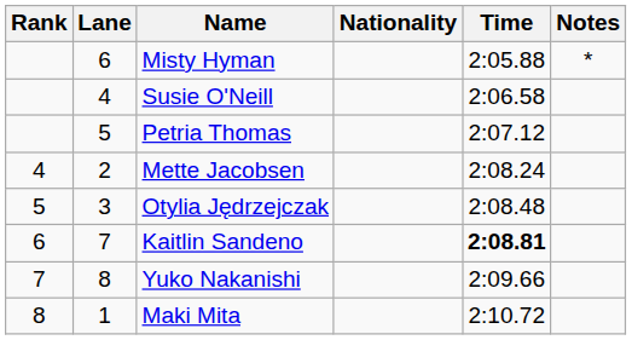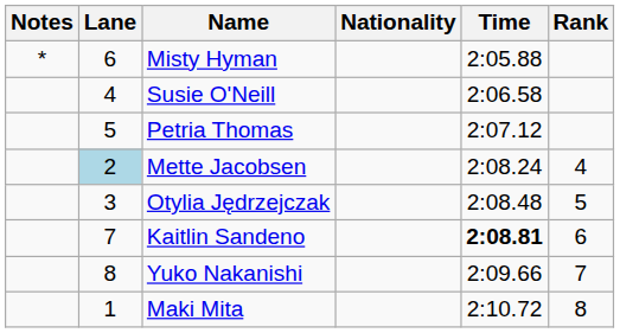columns swapped: Rank <-> Notes
Mette Jacobsen | Lane: no background -> lightblue background
